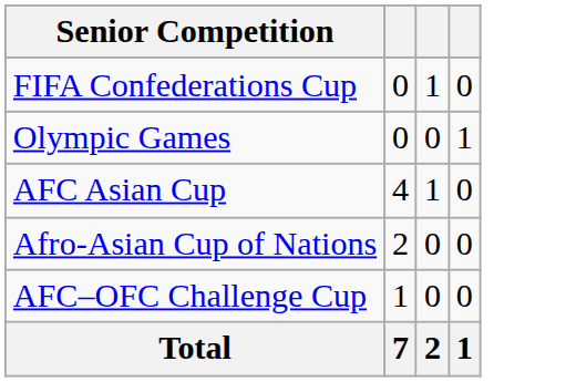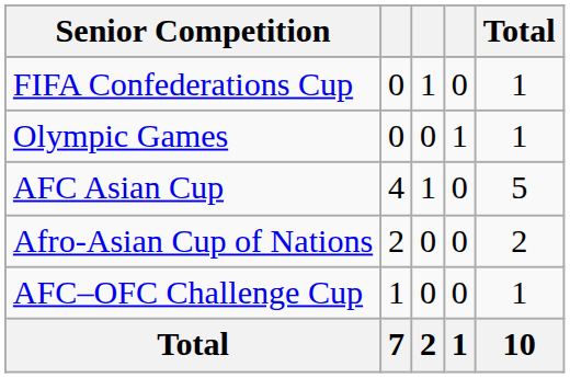+ column: Total | 1 | 1 | 5 | 2 | 1 | 10
